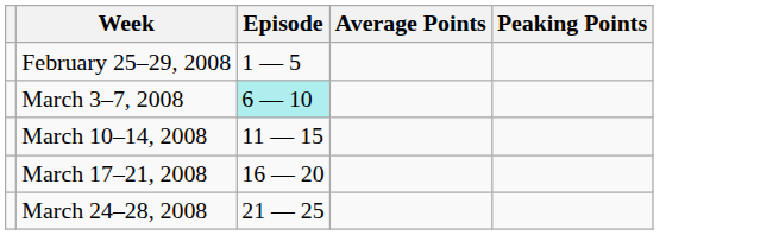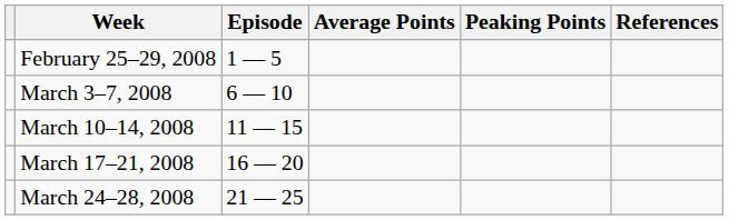+ column: References
March 3–7, 2008 | Episode: paleturquoise background -> no background
